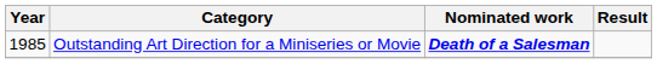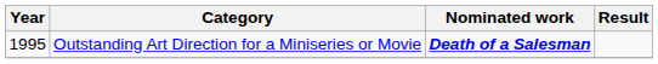Outstanding Art Direction for a Miniseries or Movie | Year: 1985 -> 1995
